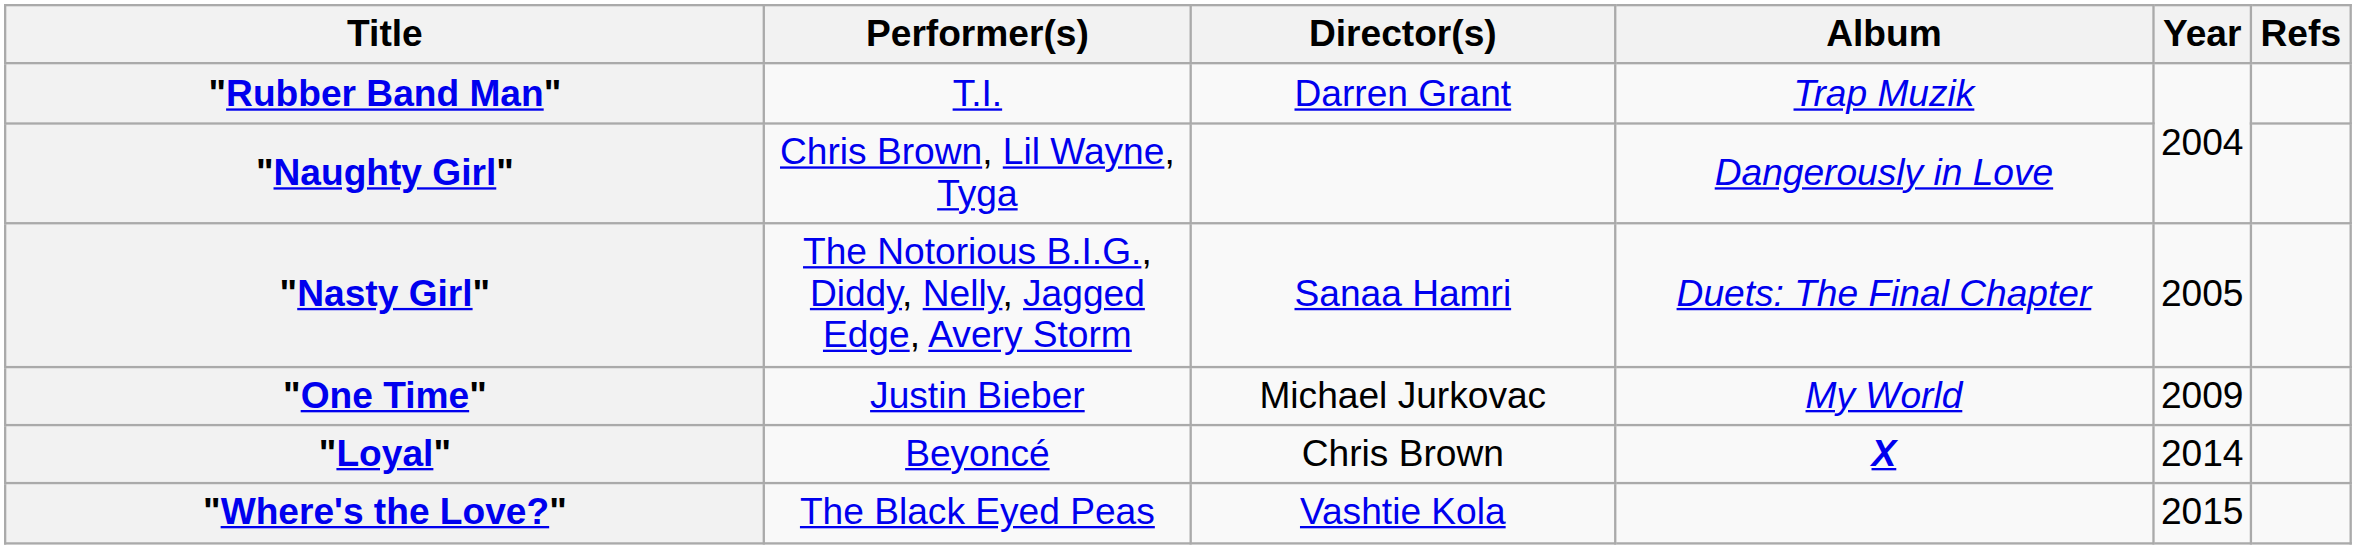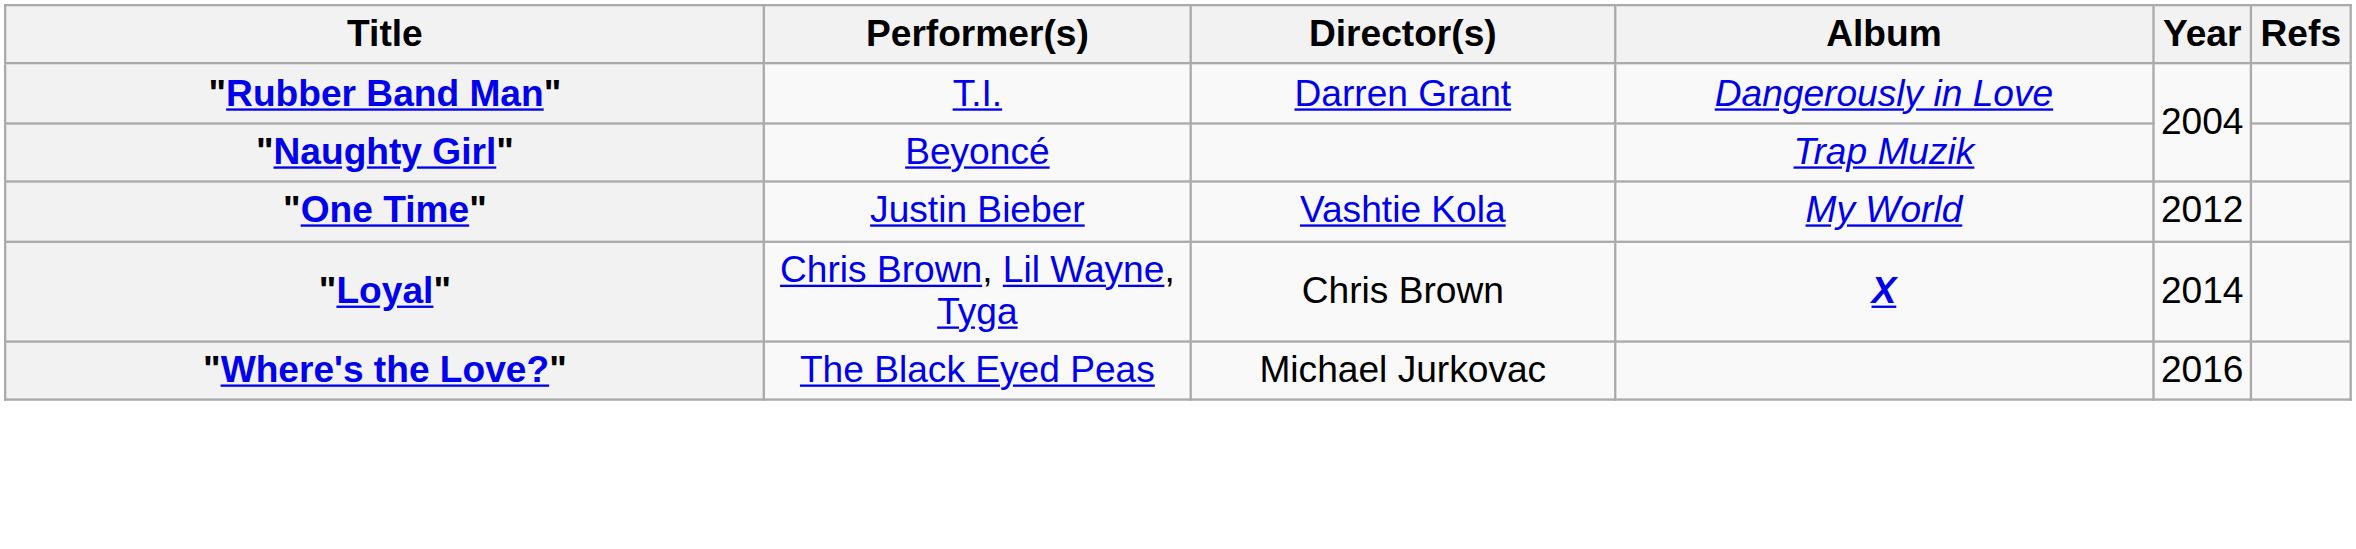"Rubber Band Man" | Album: Trap Muzik -> Dangerously in Love
"Naughty Girl" | Performer(s): Chris Brown, Lil Wayne, Tyga -> Beyoncé
"Naughty Girl" | Album: Dangerously in Love -> Trap Muzik
- row: "Nasty Girl" | The Notorious B.I.G., Diddy, Nelly, Jagged Edge, Avery Storm | Sanaa Hamri | Duets: The Final Chapter | 2005
"One Time" | Director(s): Michael Jurkovac -> Vashtie Kola
"One Time" | Year: 2009 -> 2012
"Loyal" | Performer(s): Beyoncé -> Chris Brown, Lil Wayne, Tyga
"Where's the Love?" | Director(s): Vashtie Kola -> Michael Jurkovac
"Where's the Love?" | Year: 2015 -> 2016
